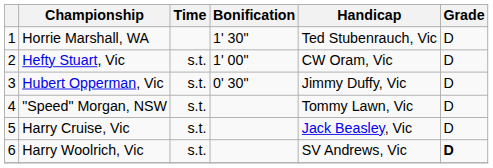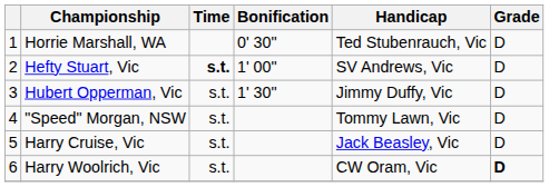Horrie Marshall, WA | Bonification: 1' 30" -> 0' 30"
Hefty Stuart, Vic | Time: normal -> bold
Hefty Stuart, Vic | Handicap: CW Oram, Vic -> SV Andrews, Vic
Hubert Opperman, Vic | Bonification: 0' 30" -> 1' 30"
Harry Woolrich, Vic | Handicap: SV Andrews, Vic -> CW Oram, Vic
